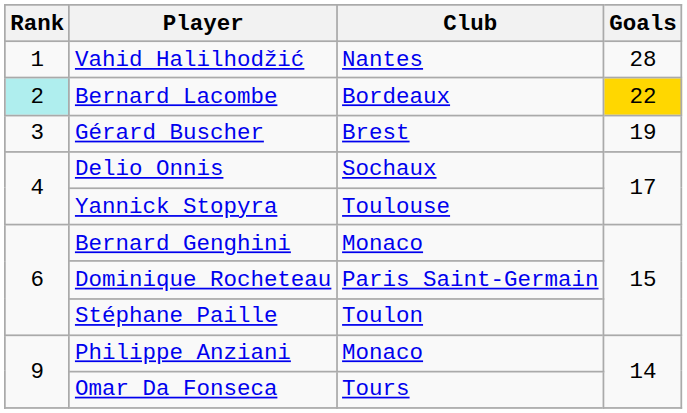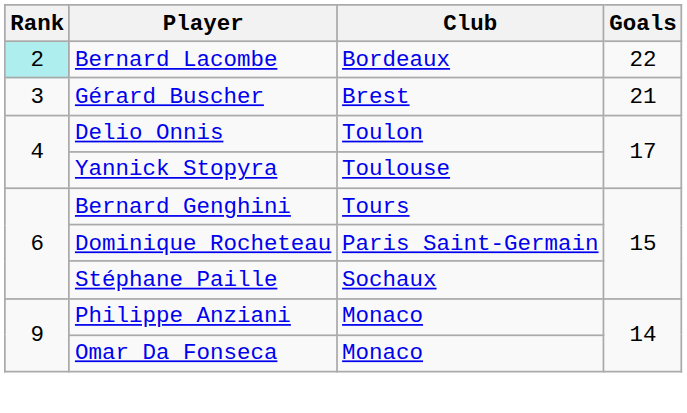- row: 1 | Vahid Halilhodžić | Nantes | 28
Bernard Lacombe | Goals: gold background -> no background
Gérard Buscher | Goals: 19 -> 21
Delio Onnis | Club: Sochaux -> Toulon
Bernard Genghini | Club: Monaco -> Tours
Stéphane Paille | Club: Toulon -> Sochaux
Omar Da Fonseca | Club: Tours -> Monaco
